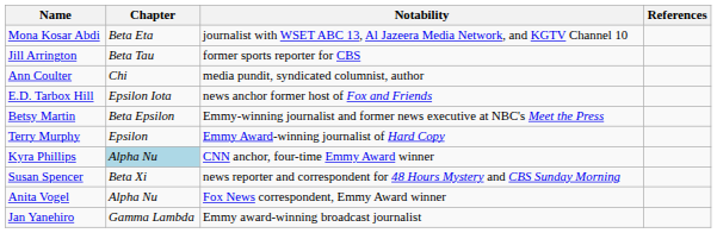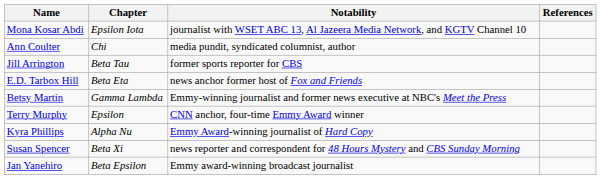Mona Kosar Abdi | Chapter: Beta Eta -> Epsilon Iota
rows swapped: Jill Arrington <-> Ann Coulter
E.D. Tarbox Hill | Chapter: Epsilon Iota -> Beta Eta
Betsy Martin | Chapter: Beta Epsilon -> Gamma Lambda
Terry Murphy | Notability: Emmy Award-winning journalist of Hard Copy -> CNN anchor, four-time Emmy Award winner
Kyra Phillips | Chapter: lightblue background -> no background
Kyra Phillips | Notability: CNN anchor, four-time Emmy Award winner -> Emmy Award-winning journalist of Hard Copy
- row: Anita Vogel | Alpha Nu | Fox News correspondent, Emmy Award winner
Jan Yanehiro | Chapter: Gamma Lambda -> Beta Epsilon
